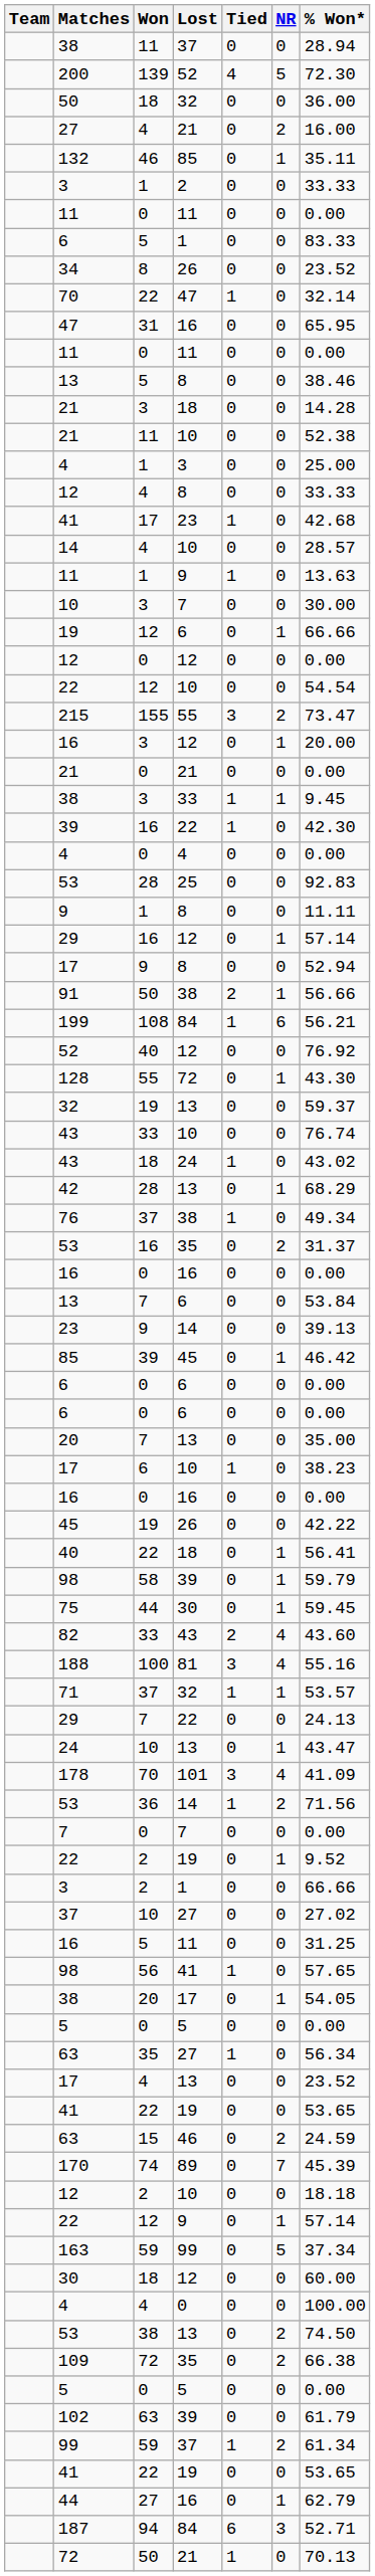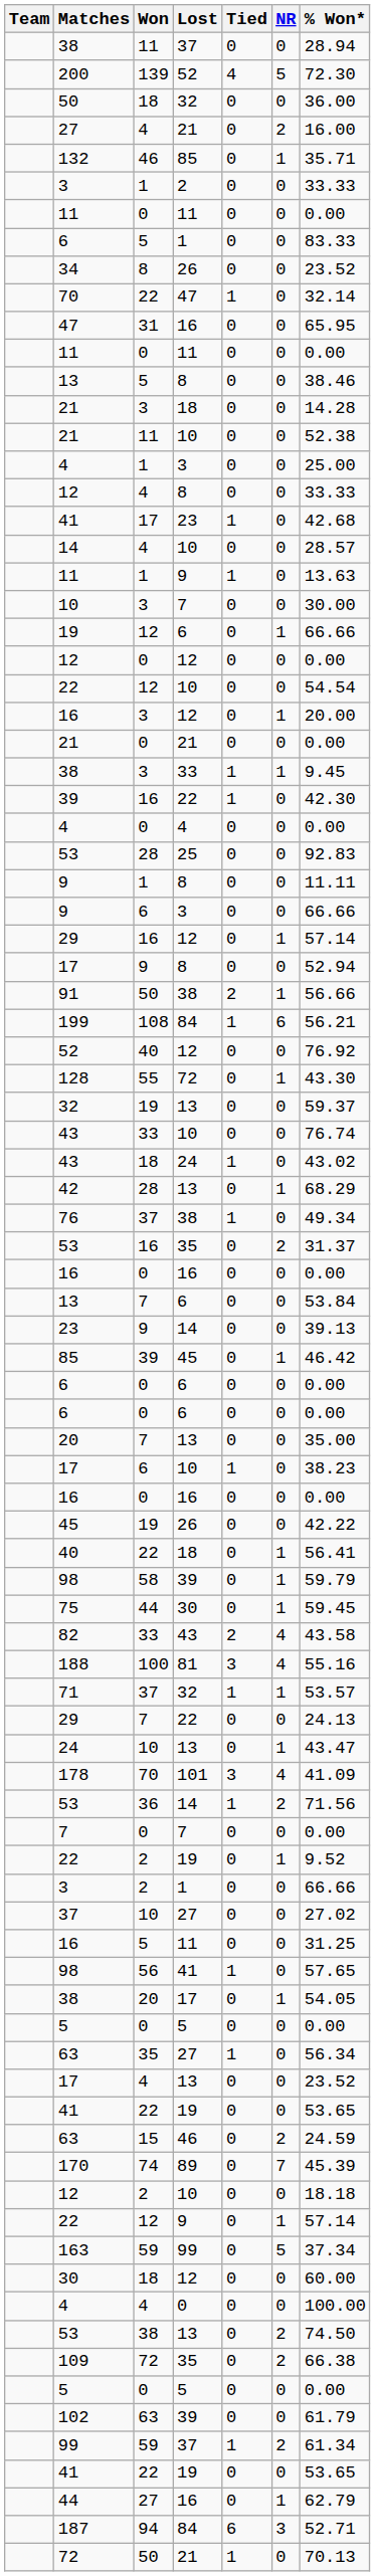132 | % Won*: 35.11 -> 35.71
- row: 215 | 155 | 55 | 3 | 2 | 73.47
+ row: 9 | 6 | 3 | 0 | 0 | 66.66
82 | % Won*: 43.60 -> 43.58
